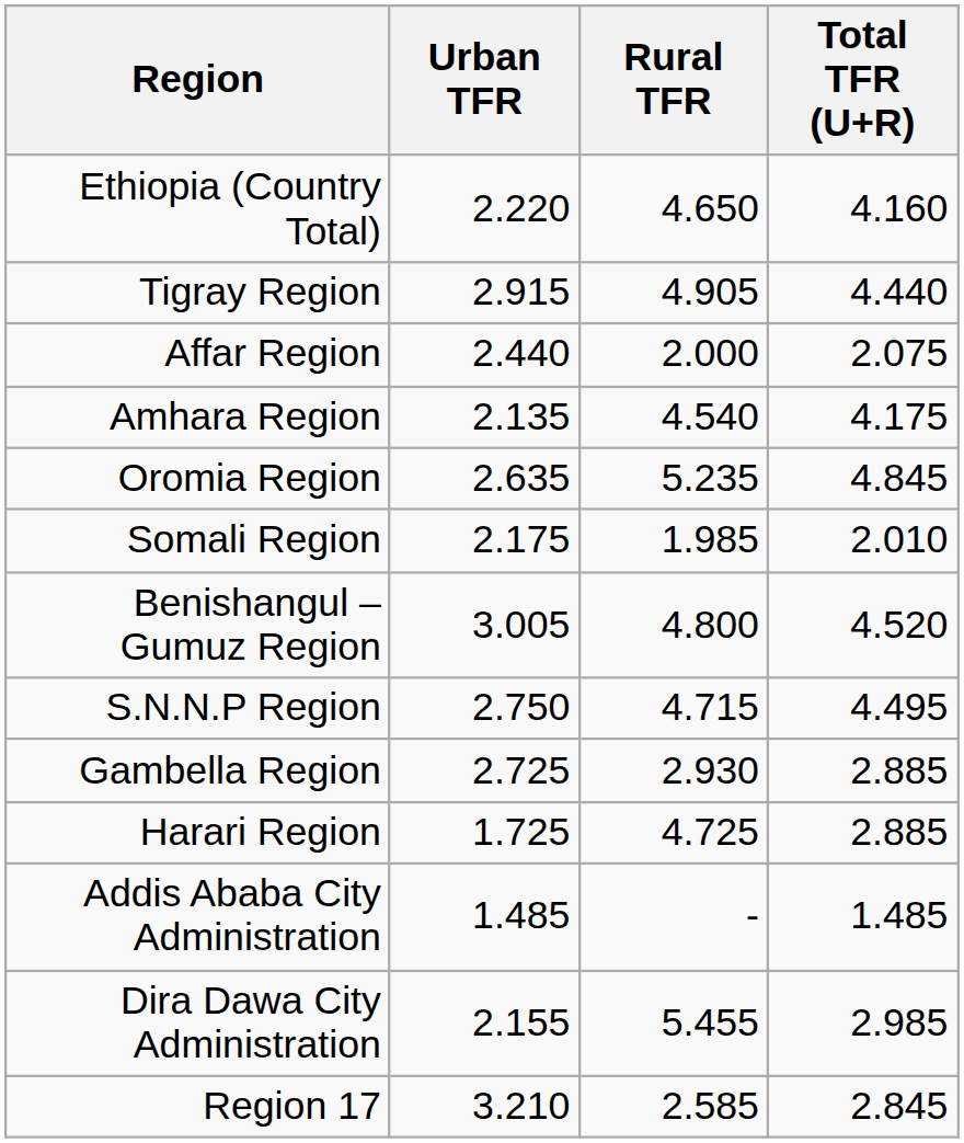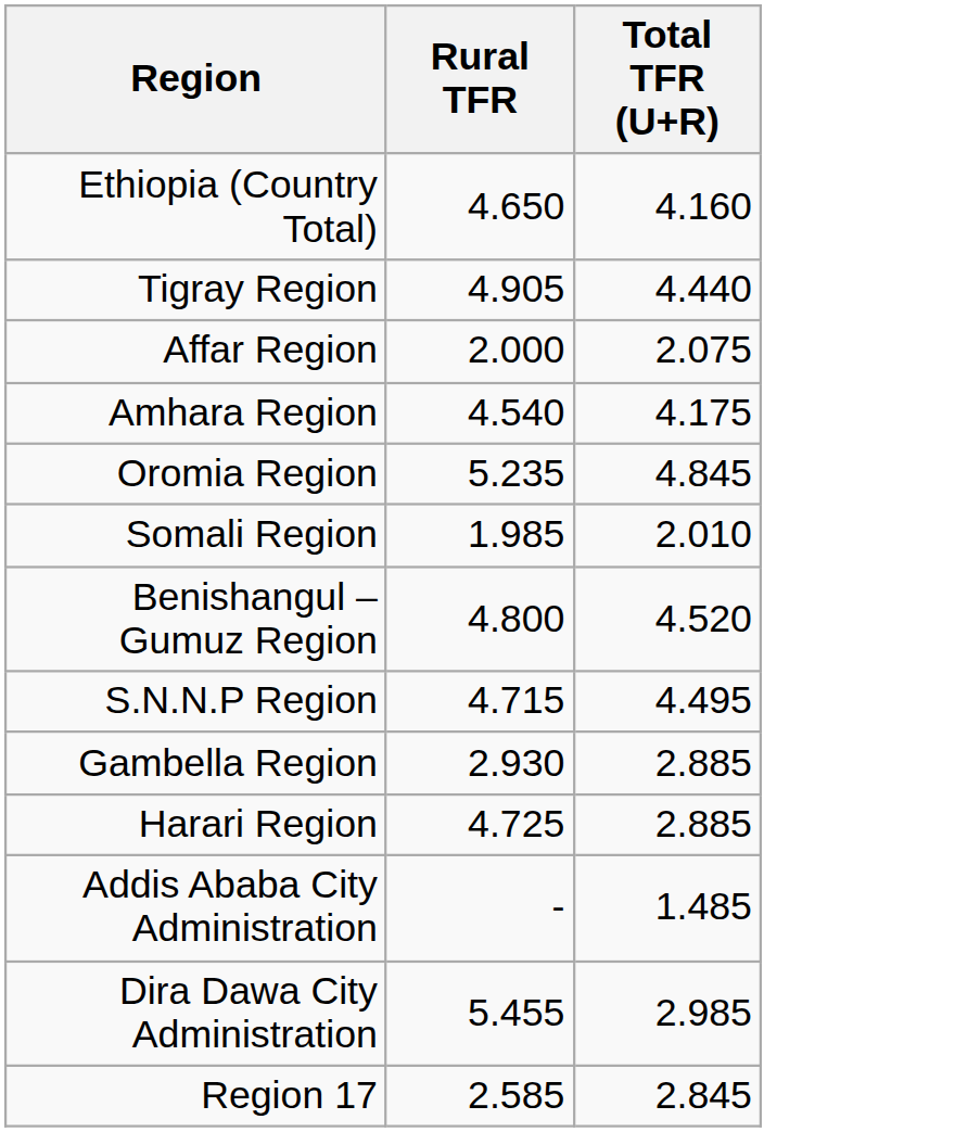- column: Urban TFR | 2.220 | 2.915 | 2.440 | 2.135 | 2.635 | 2.175 | 3.005 | 2.750 | 2.725 | 1.725 | 1.485 | 2.155 | 3.210
